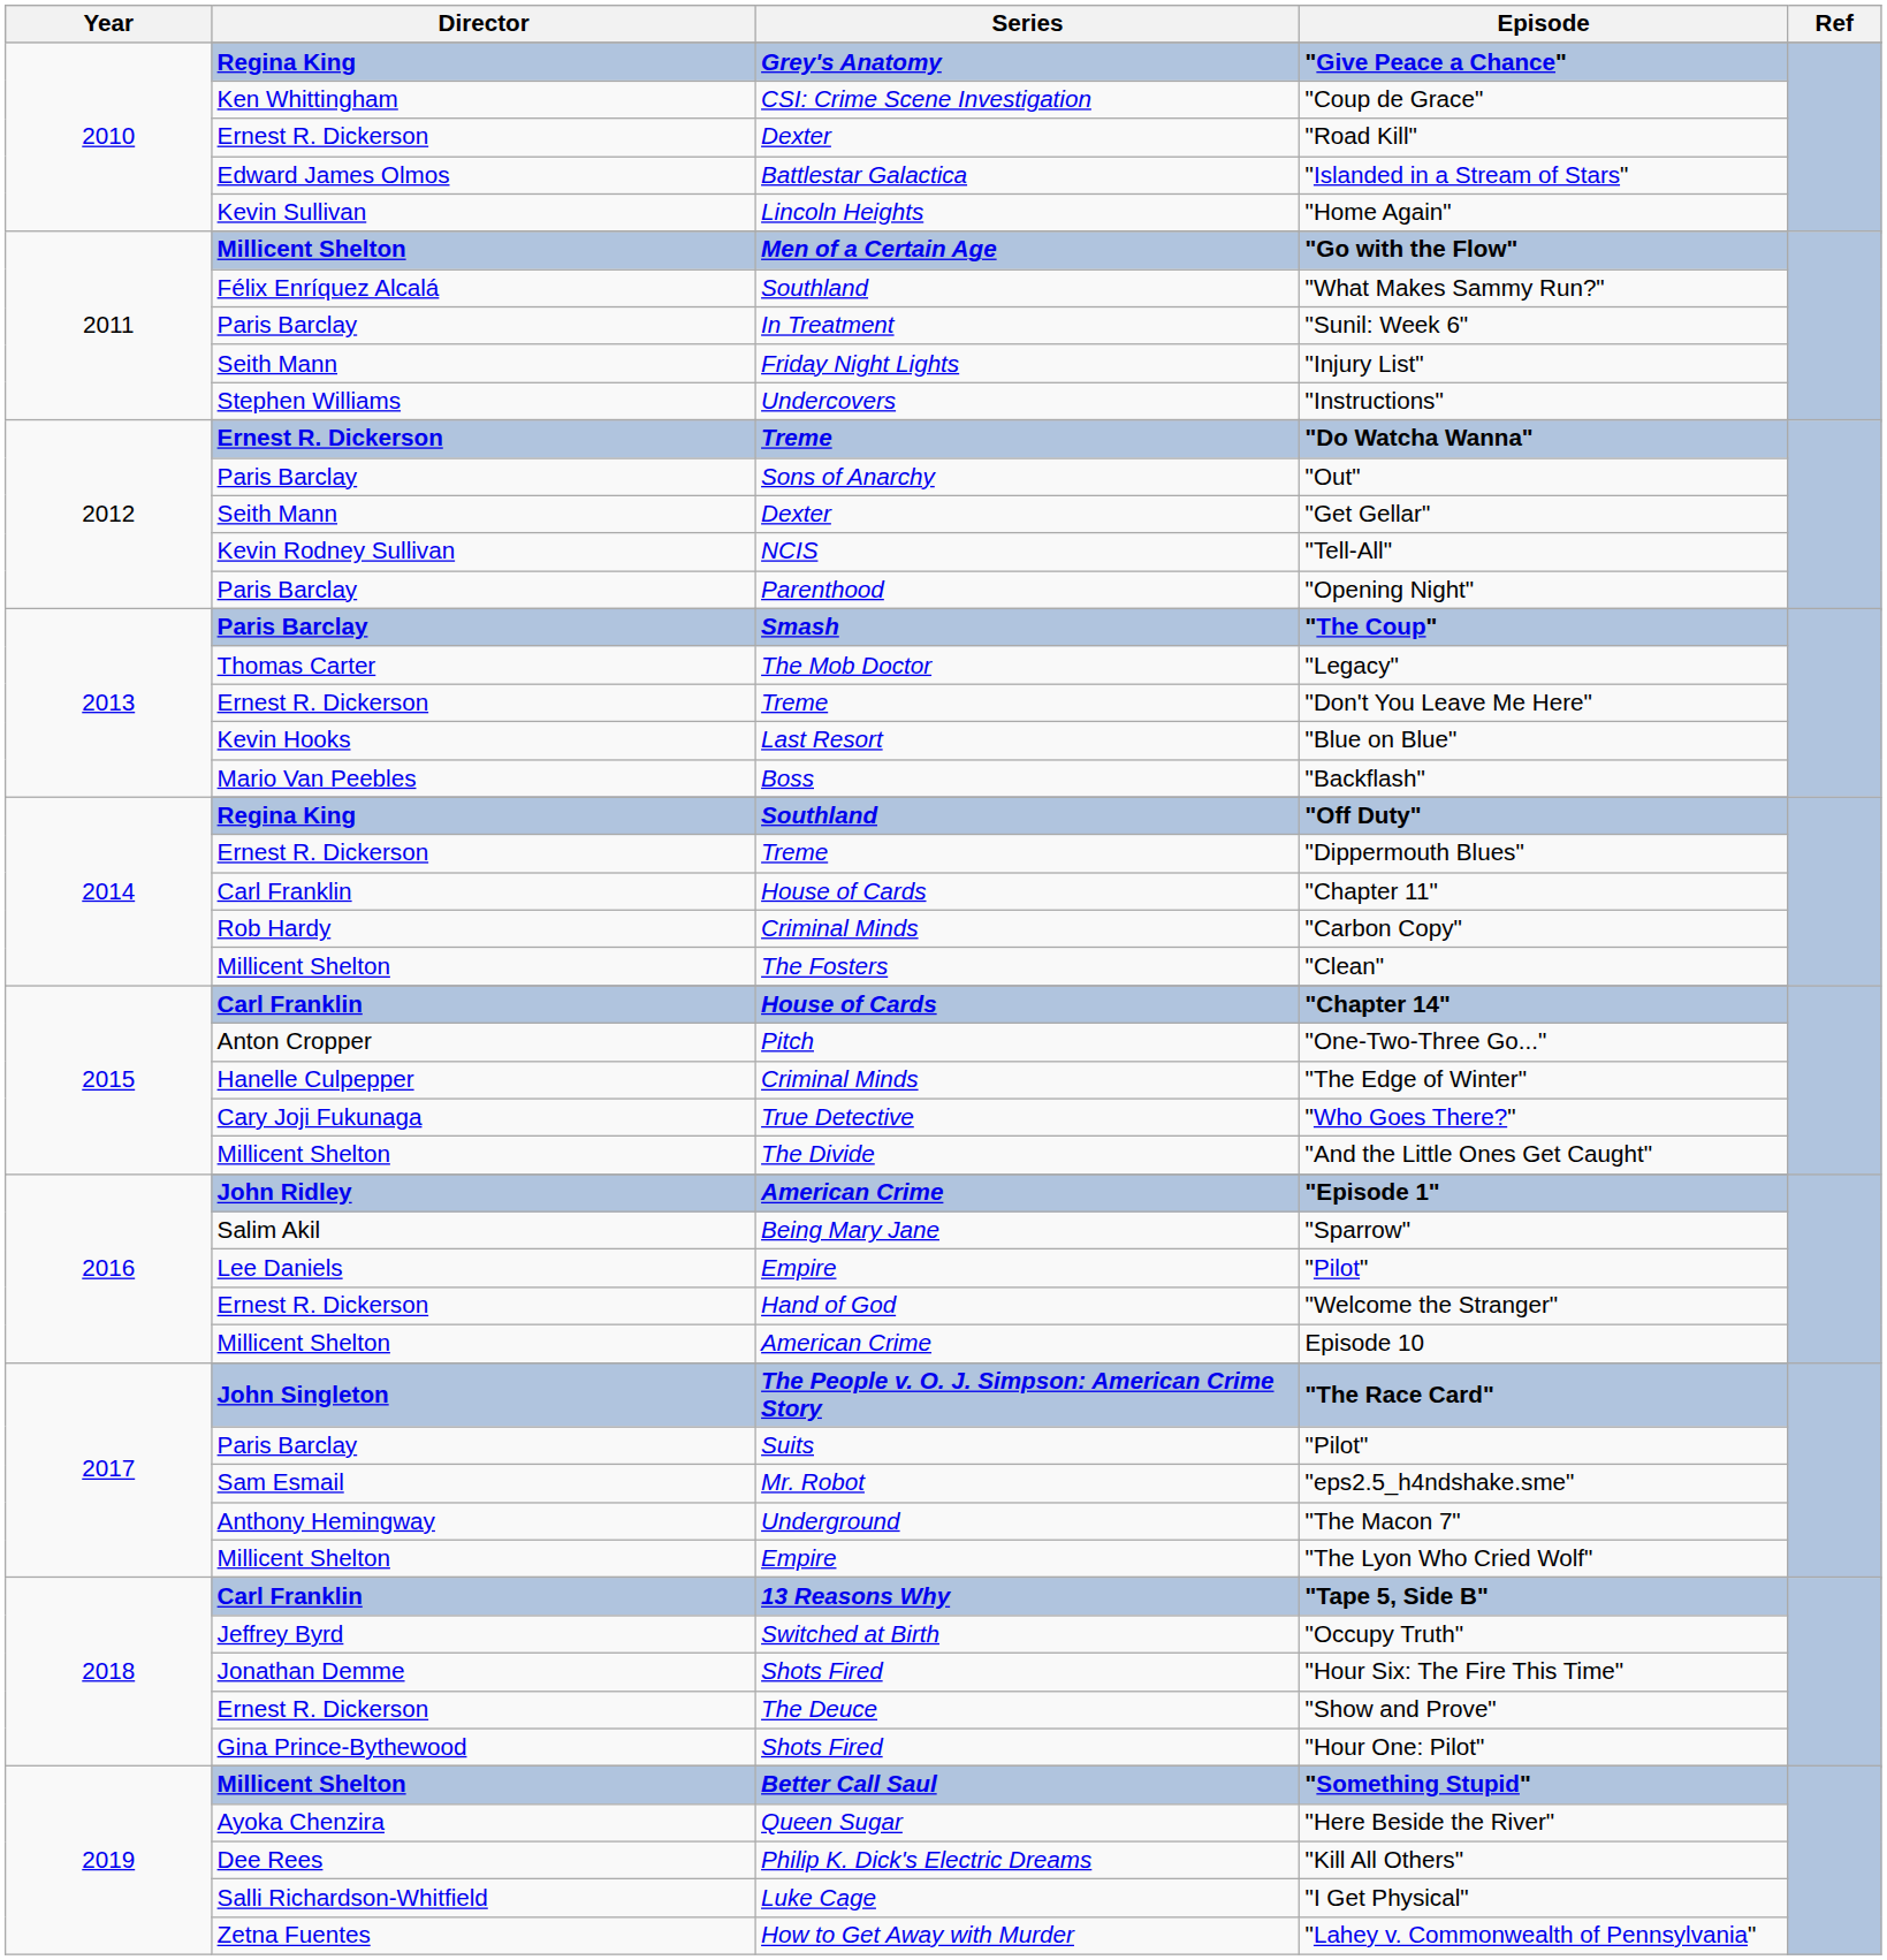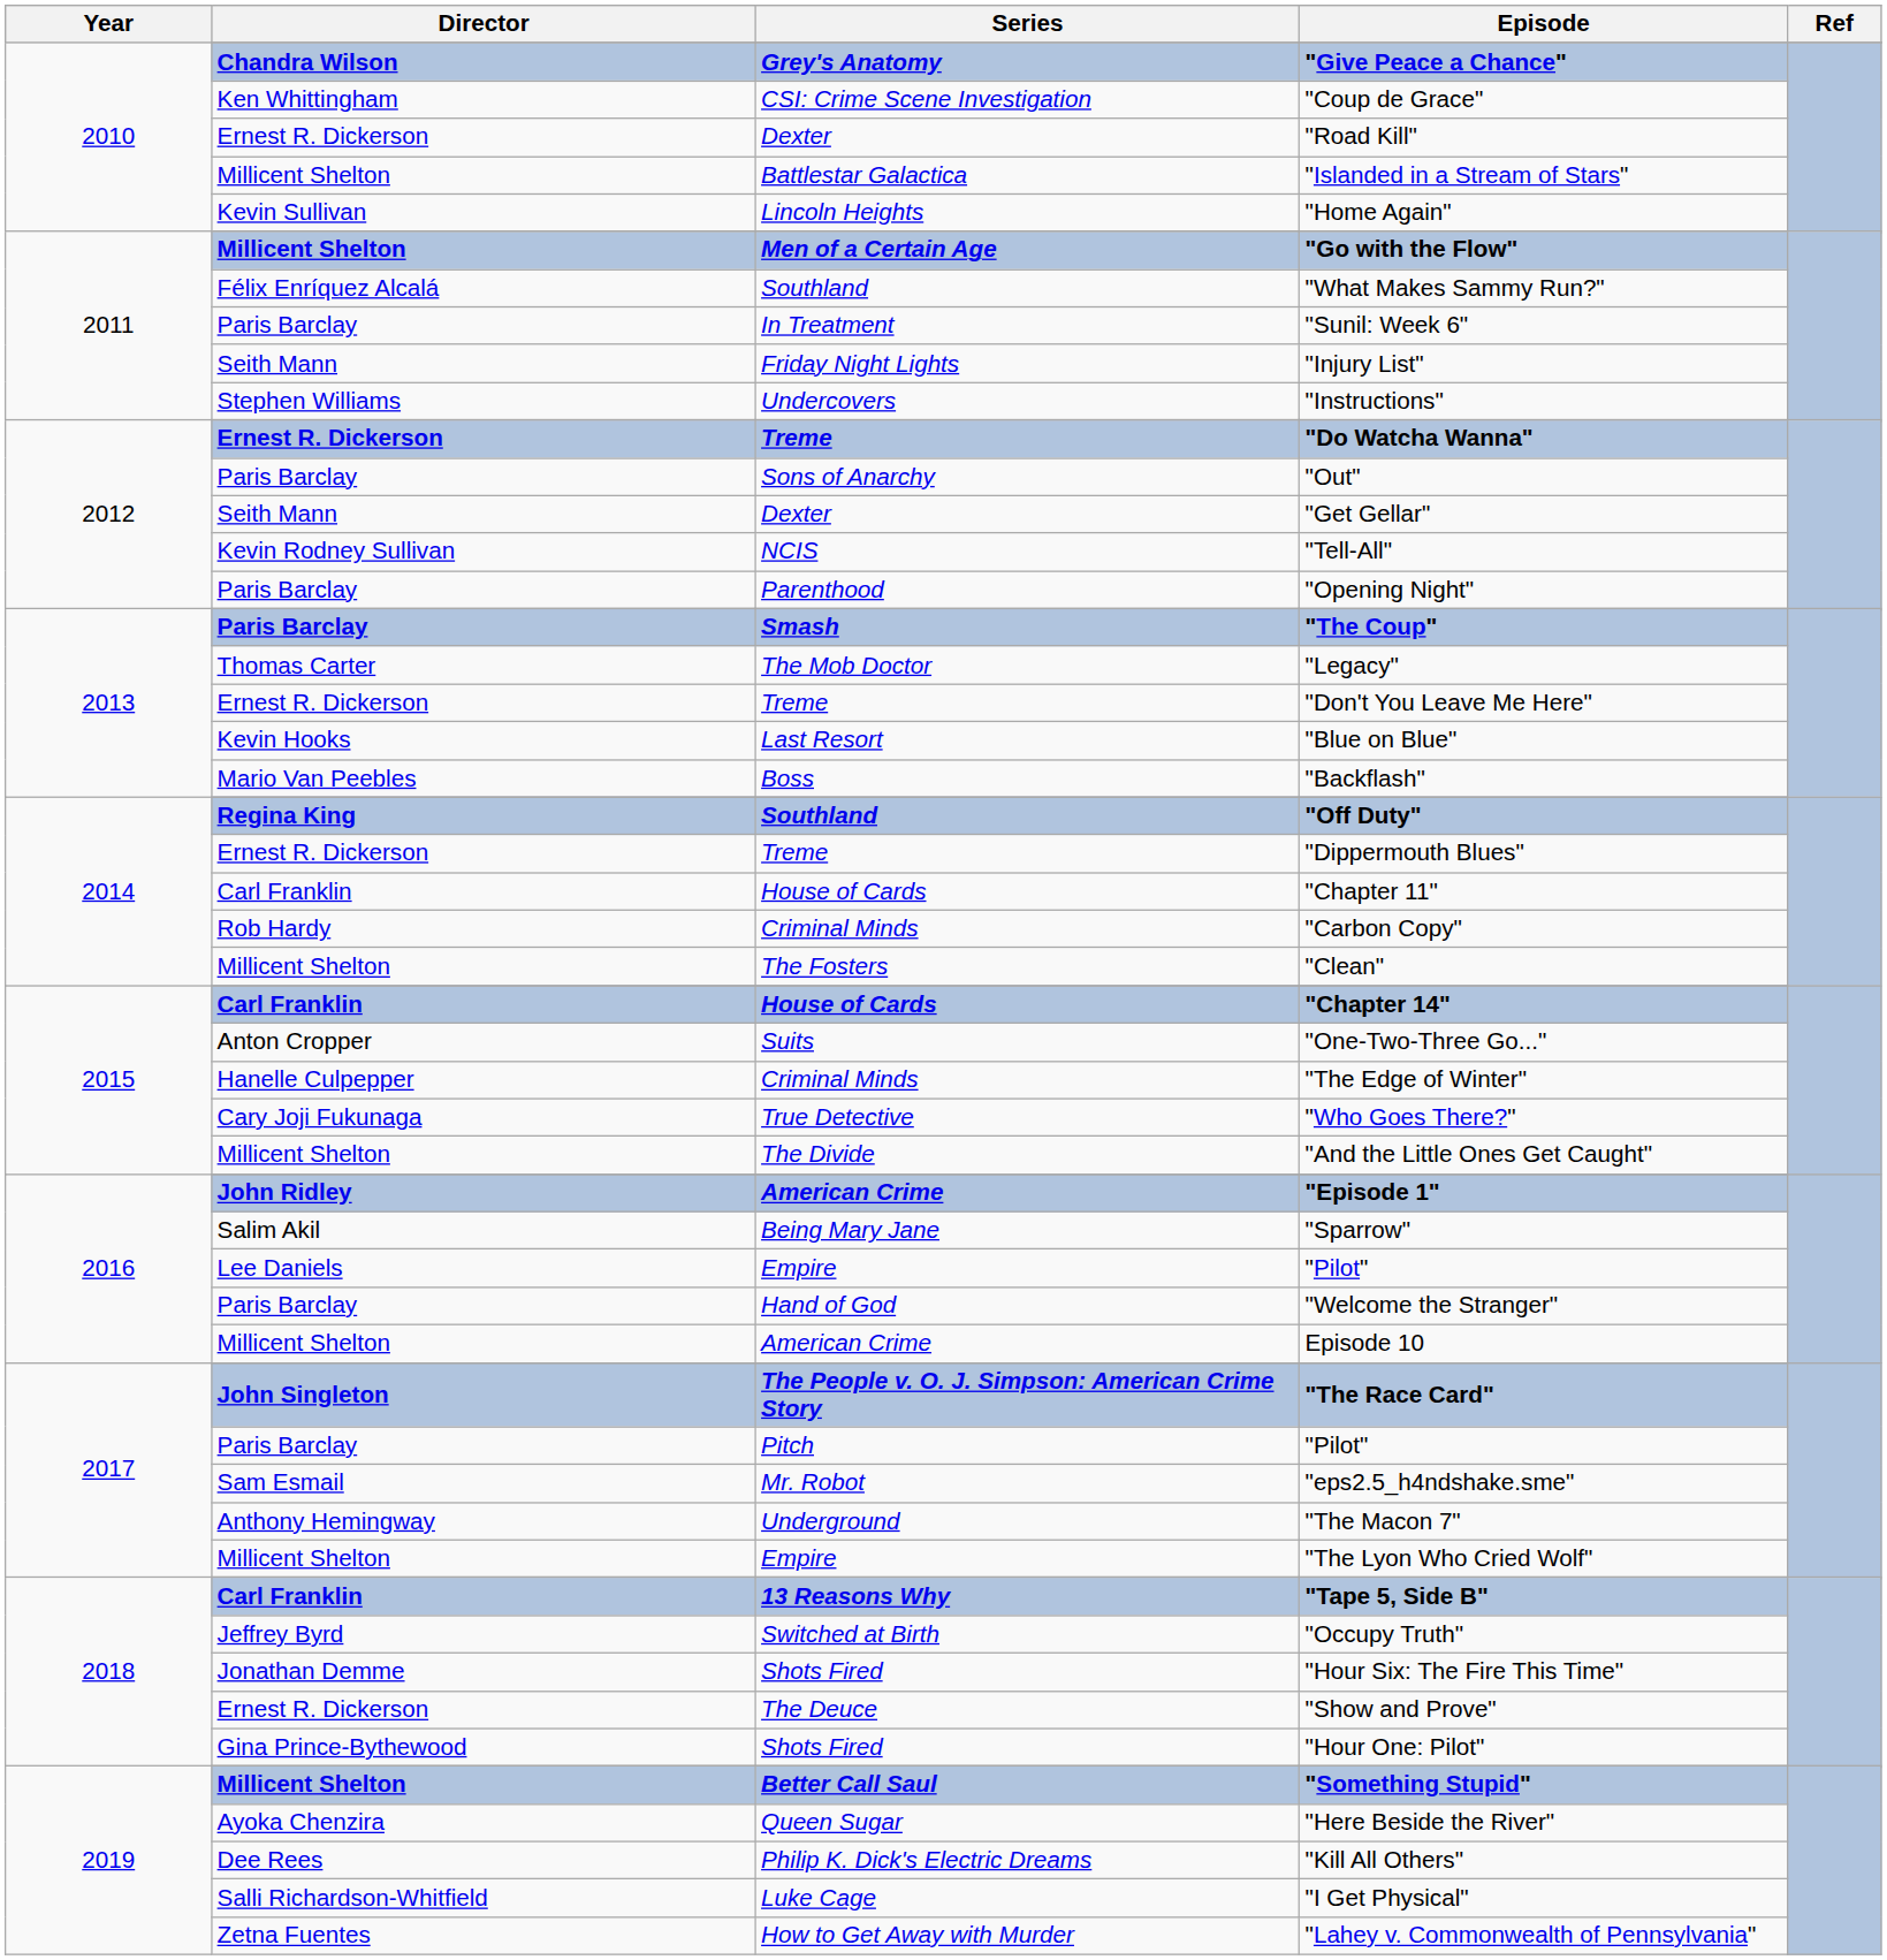"Give Peace a Chance" | Director: Regina King -> Chandra Wilson
"Islanded in a Stream of Stars" | Director: Edward James Olmos -> Millicent Shelton
"One-Two-Three Go..." | Series: Pitch -> Suits
"Welcome the Stranger" | Director: Ernest R. Dickerson -> Paris Barclay
2017 / "Pilot" | Series: Suits -> Pitch
